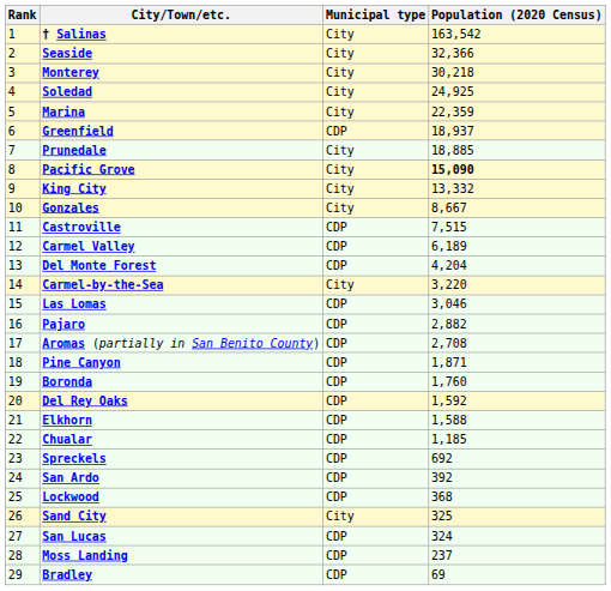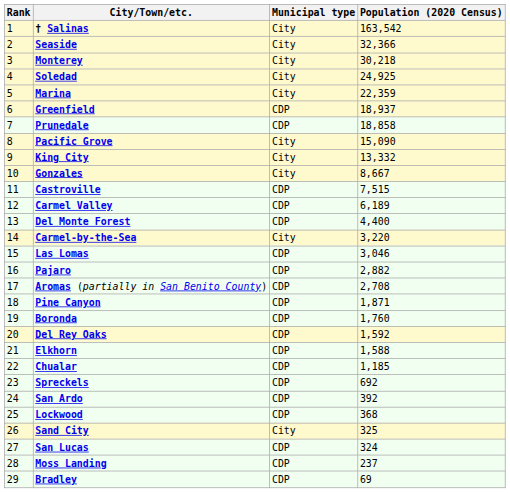Prunedale | Municipal type: City -> CDP
Prunedale | Population (2020 Census): 18,885 -> 18,858
Pacific Grove | Population (2020 Census): bold -> normal
Del Monte Forest | Population (2020 Census): 4,204 -> 4,400
